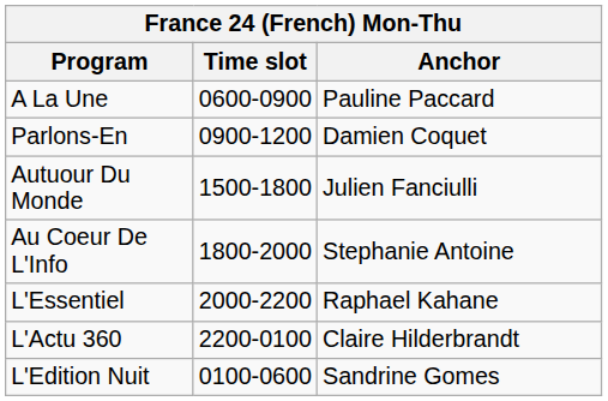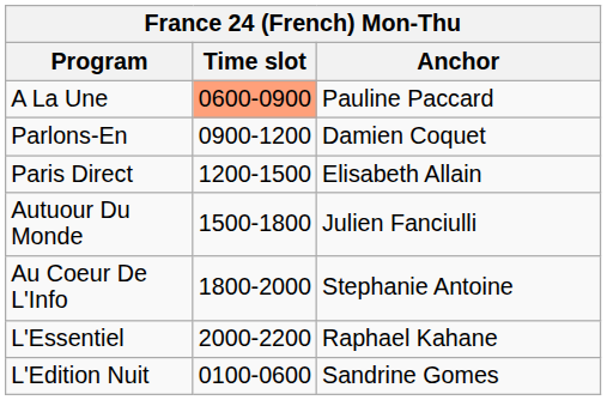A La Une | Time slot: no background -> lightsalmon background
+ row: Paris Direct | 1200-1500 | Elisabeth Allain
- row: L'Actu 360 | 2200-0100 | Claire Hilderbrandt
